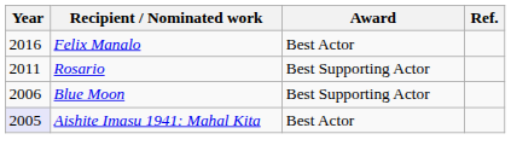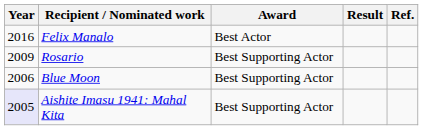+ column: Result
Rosario | Year: 2011 -> 2009
Aishite Imasu 1941: Mahal Kita | Award: Best Actor -> Best Supporting Actor
